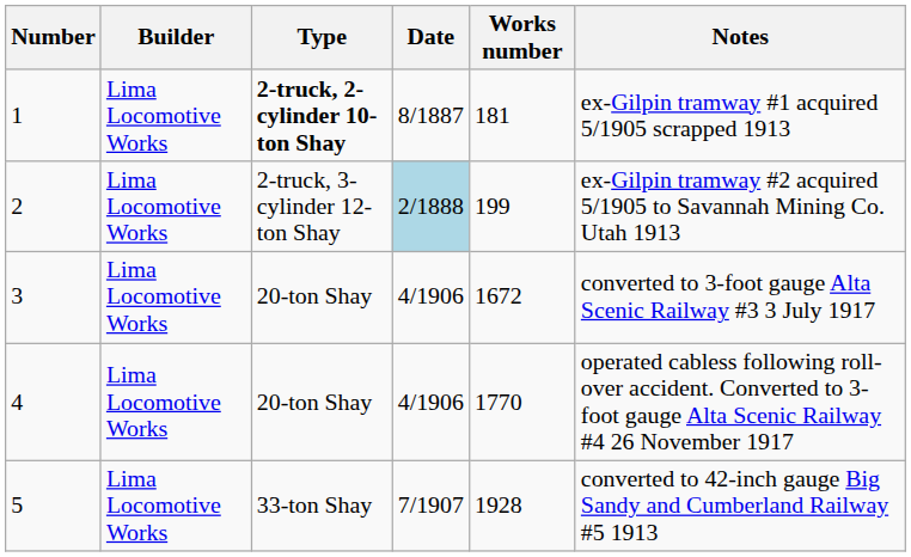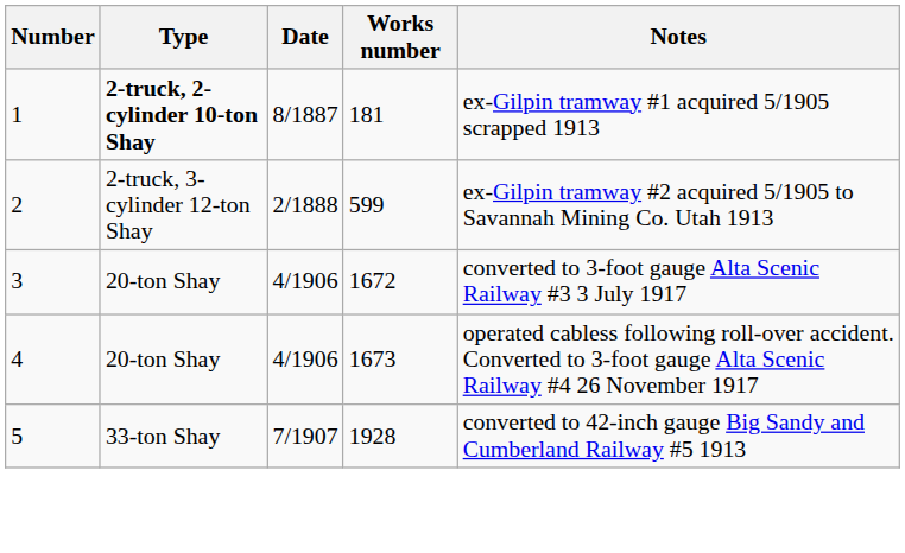- column: Builder | Lima Locomotive Works | Lima Locomotive Works | Lima Locomotive Works | Lima Locomotive Works | Lima Locomotive Works
2 | Date: lightblue background -> no background
2 | Works number: 199 -> 599
4 | Works number: 1770 -> 1673
